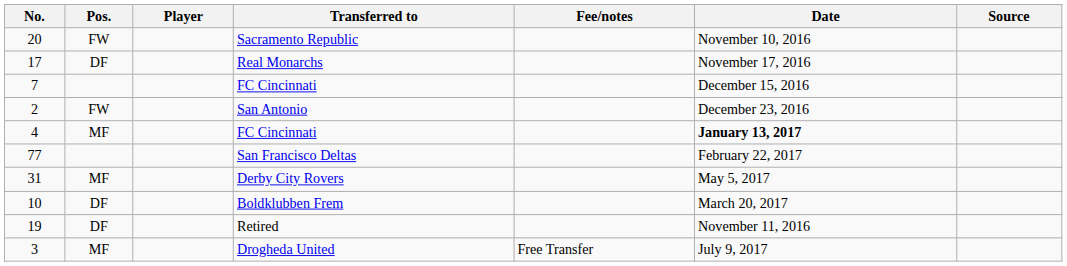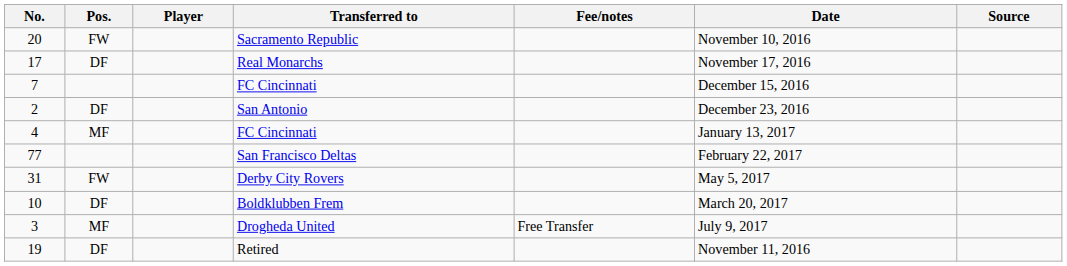San Antonio | Pos.: FW -> DF
4 / FC Cincinnati | Date: bold -> normal
Derby City Rovers | Pos.: MF -> FW
rows swapped: Retired <-> Drogheda United
